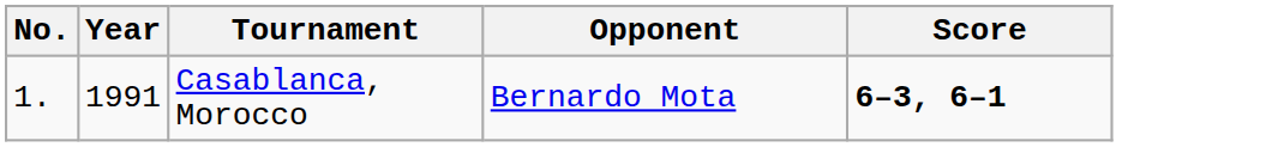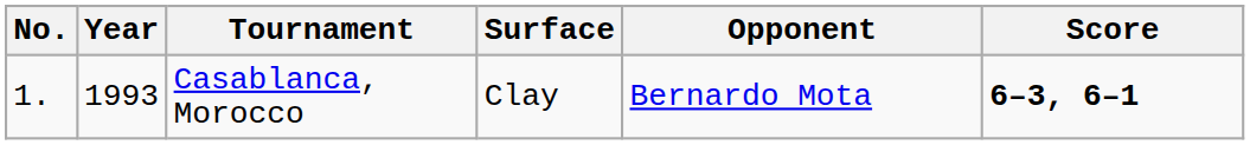+ column: Surface | Clay
Casablanca, Morocco | Year: 1991 -> 1993
